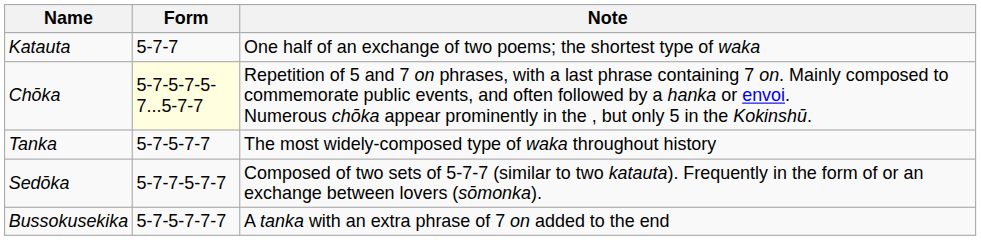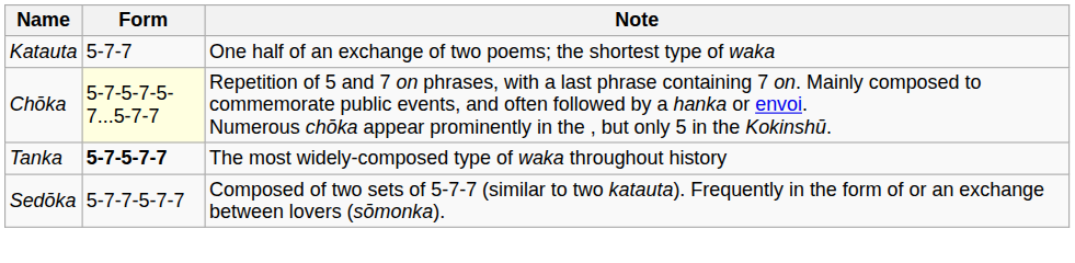Tanka | Form: normal -> bold
- row: Bussokusekika | 5-7-5-7-7-7 | A tanka with an extra phrase of 7 on added to the end
